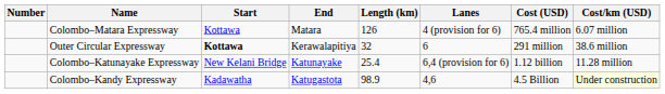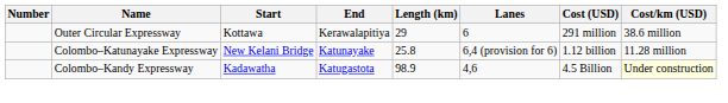- row: Colombo–Matara Expressway | Kottawa | Matara | 126 | 4 (provision for 6) | 765.4 million | 6.07 million
Outer Circular Expressway | Start: bold -> normal
Outer Circular Expressway | Length (km): 32 -> 29
Colombo–Katunayake Expressway | Length (km): 25.4 -> 25.8
